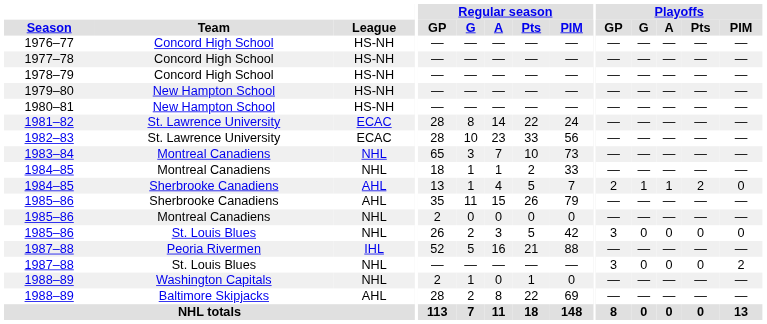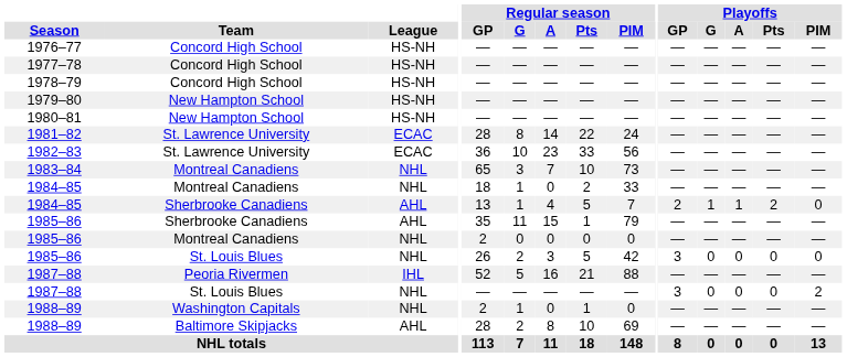1982–83 | Regular season / GP: 28 -> 36
1984–85 / Montreal Canadiens | Regular season / A: 1 -> 0
1985–86 / Sherbrooke Canadiens | Regular season / Pts: 26 -> 1
1988–89 / Baltimore Skipjacks | Regular season / Pts: 22 -> 10
